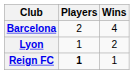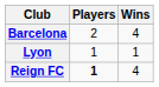Lyon | Wins: 2 -> 1
Reign FC | Wins: 1 -> 4
